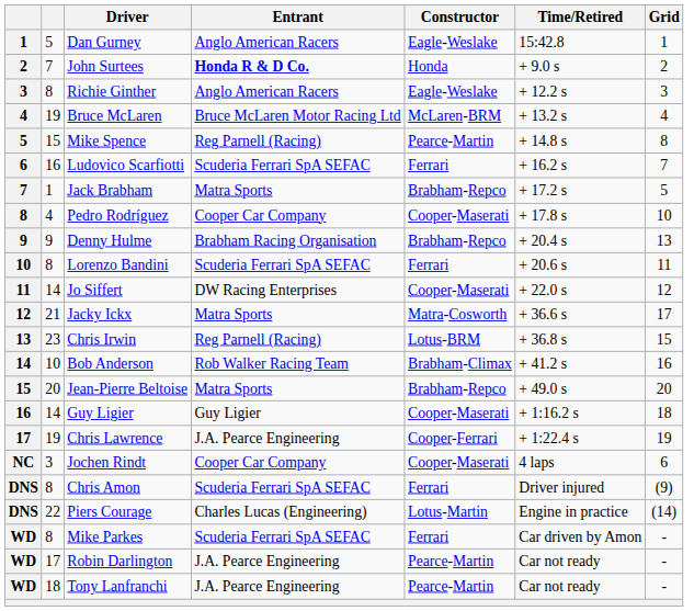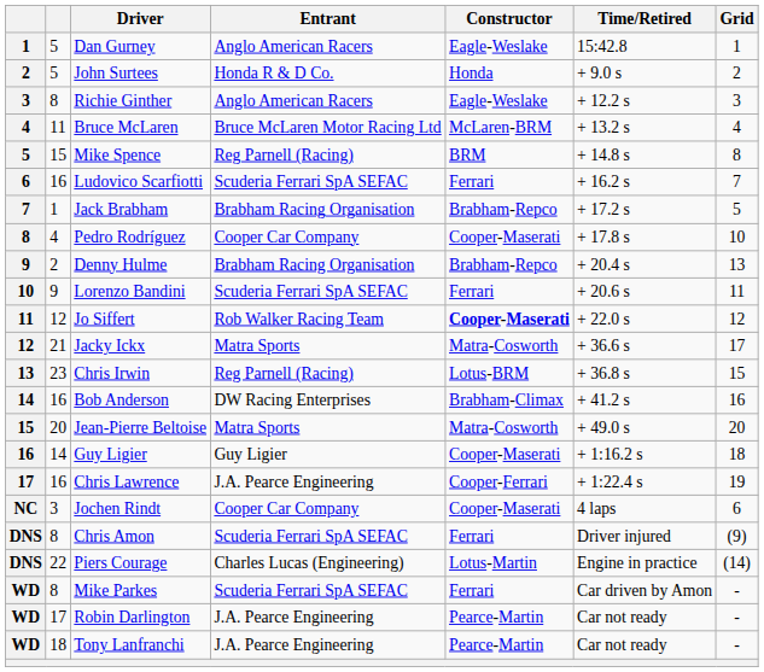John Surtees | column 2: 7 -> 5
John Surtees | Entrant: bold -> normal
Bruce McLaren | column 2: 19 -> 11
Mike Spence | Constructor: Pearce-Martin -> BRM
Jack Brabham | Entrant: Matra Sports -> Brabham Racing Organisation
Denny Hulme | column 2: 9 -> 2
Lorenzo Bandini | column 2: 8 -> 9
Jo Siffert | column 2: 14 -> 12
Jo Siffert | Entrant: DW Racing Enterprises -> Rob Walker Racing Team
Jo Siffert | Constructor: normal -> bold
Bob Anderson | column 2: 10 -> 16
Bob Anderson | Entrant: Rob Walker Racing Team -> DW Racing Enterprises
Jean-Pierre Beltoise | Constructor: Brabham-Repco -> Matra-Cosworth
Chris Lawrence | column 2: 19 -> 16
